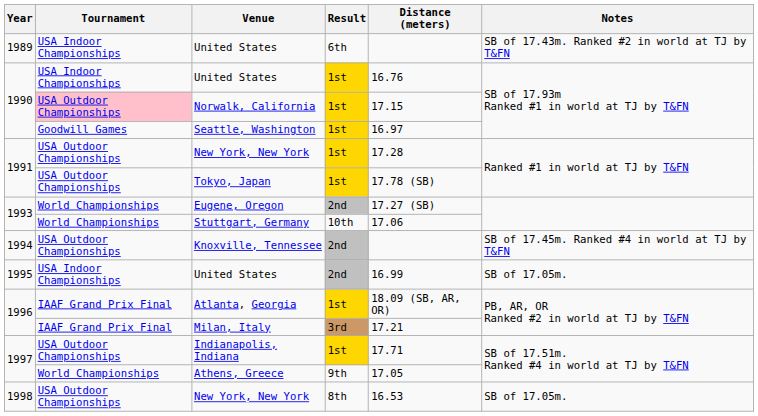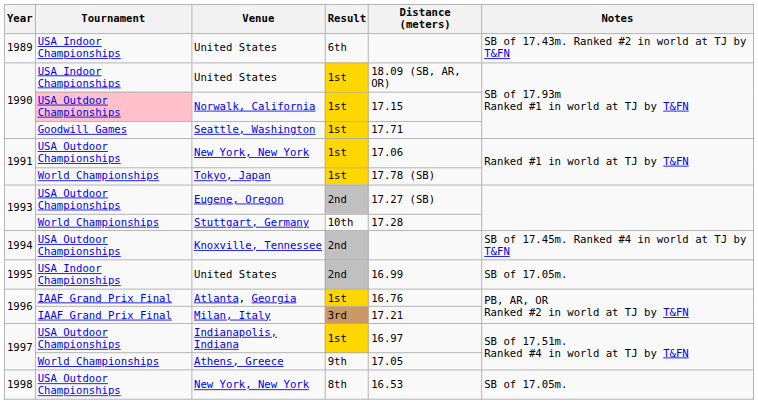1990 / United States | Distance (meters): 16.76 -> 18.09 (SB, AR, OR)
Seattle, Washington | Distance (meters): 16.97 -> 17.71
1991 / New York, New York | Distance (meters): 17.28 -> 17.06
Tokyo, Japan | Tournament: USA Outdoor Championships -> World Championships
Eugene, Oregon | Tournament: World Championships -> USA Outdoor Championships
Stuttgart, Germany | Distance (meters): 17.06 -> 17.28
Atlanta, Georgia | Distance (meters): 18.09 (SB, AR, OR) -> 16.76
Indianapolis, Indiana | Distance (meters): 17.71 -> 16.97
